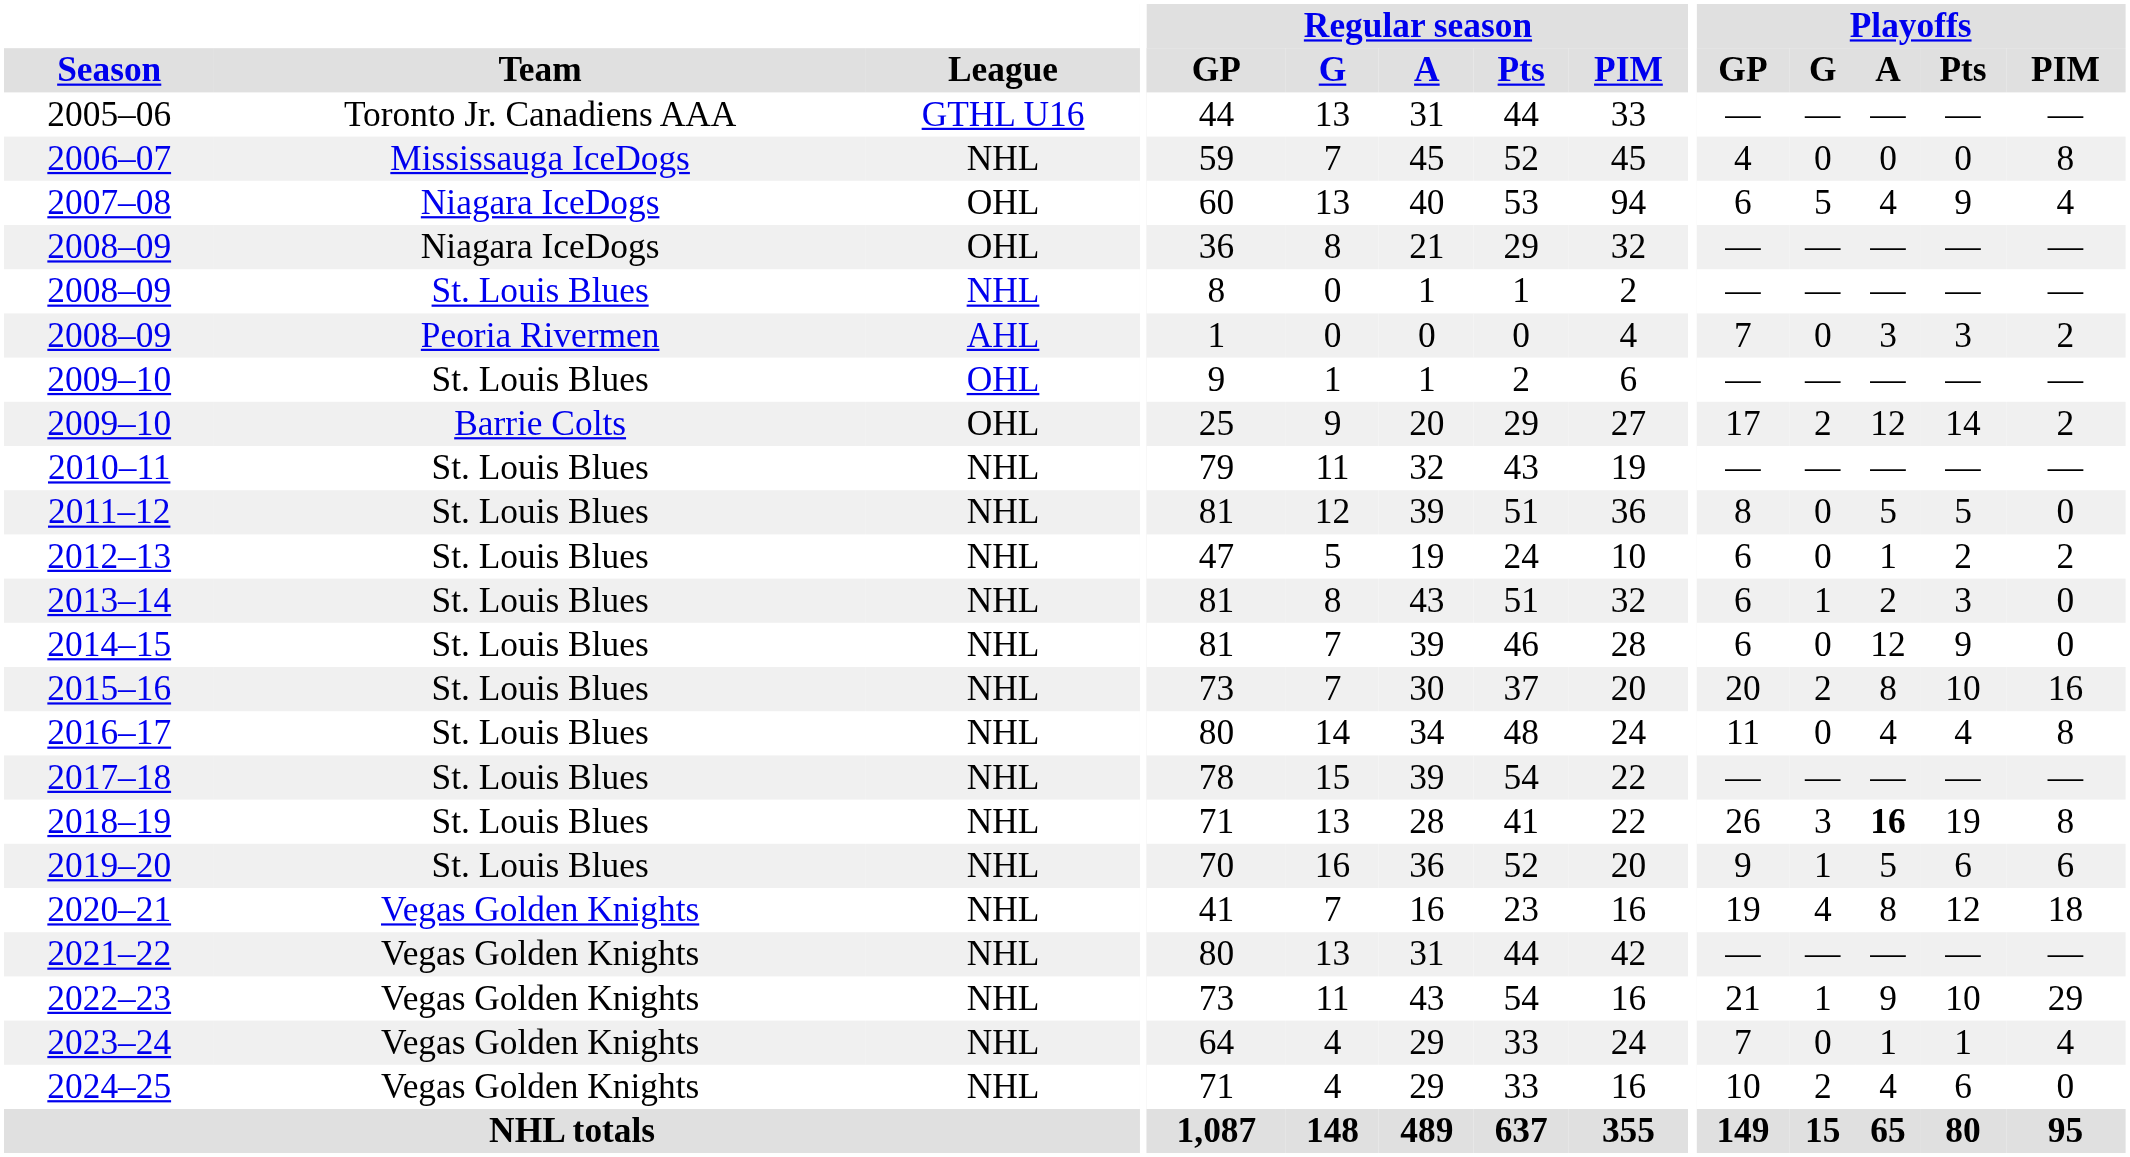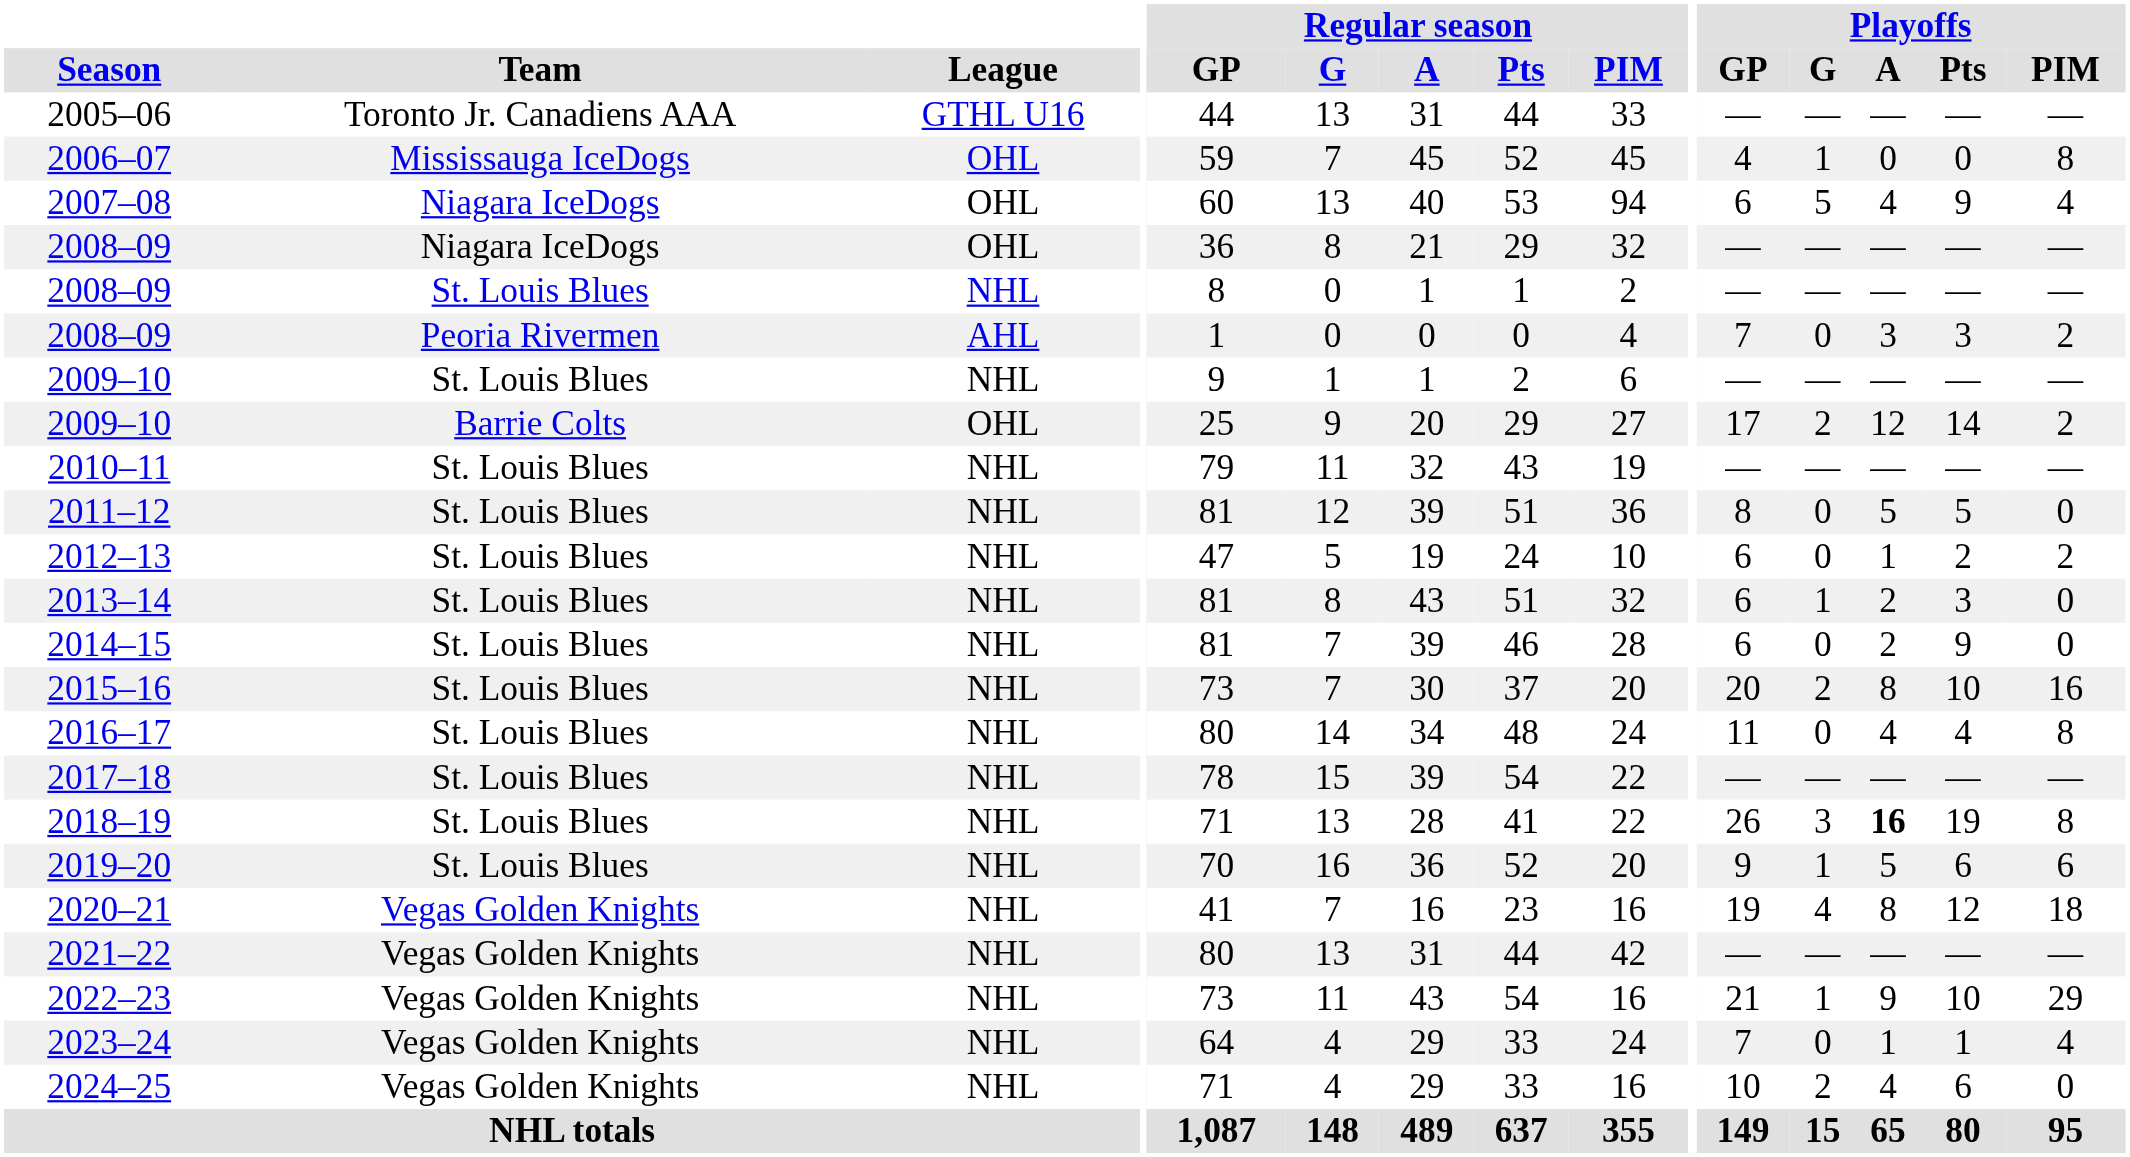2006–07 | League: NHL -> OHL
2006–07 | Playoffs / G: 0 -> 1
2009–10 / St. Louis Blues | League: OHL -> NHL
2014–15 | Playoffs / A: 12 -> 2
